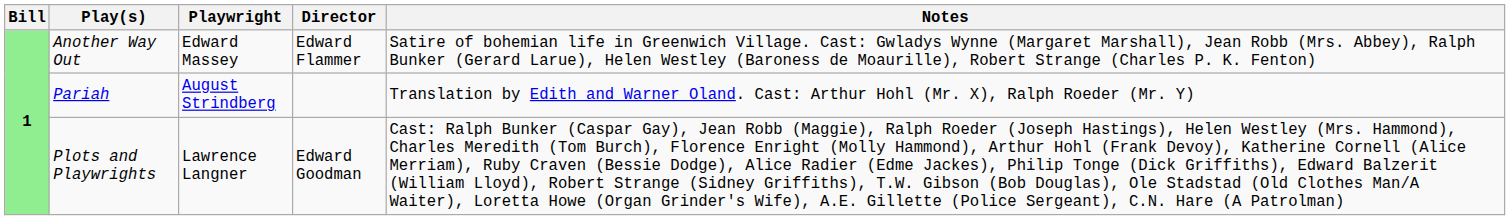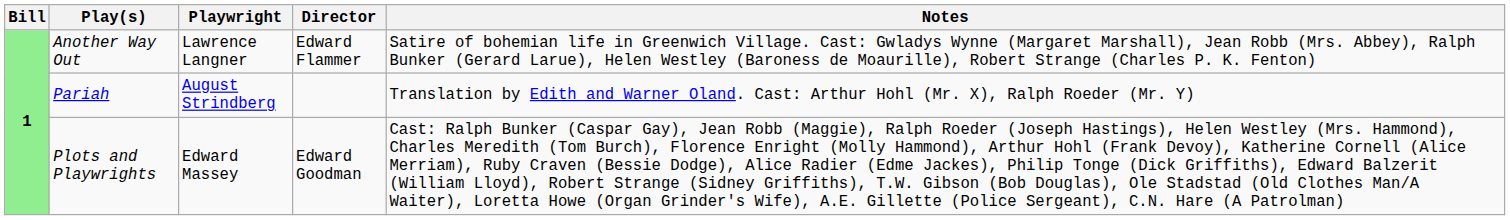Another Way Out | Playwright: Edward Massey -> Lawrence Langner
Plots and Playwrights | Playwright: Lawrence Langner -> Edward Massey
